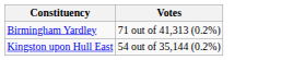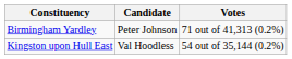+ column: Candidate | Peter Johnson | Val Hoodless
